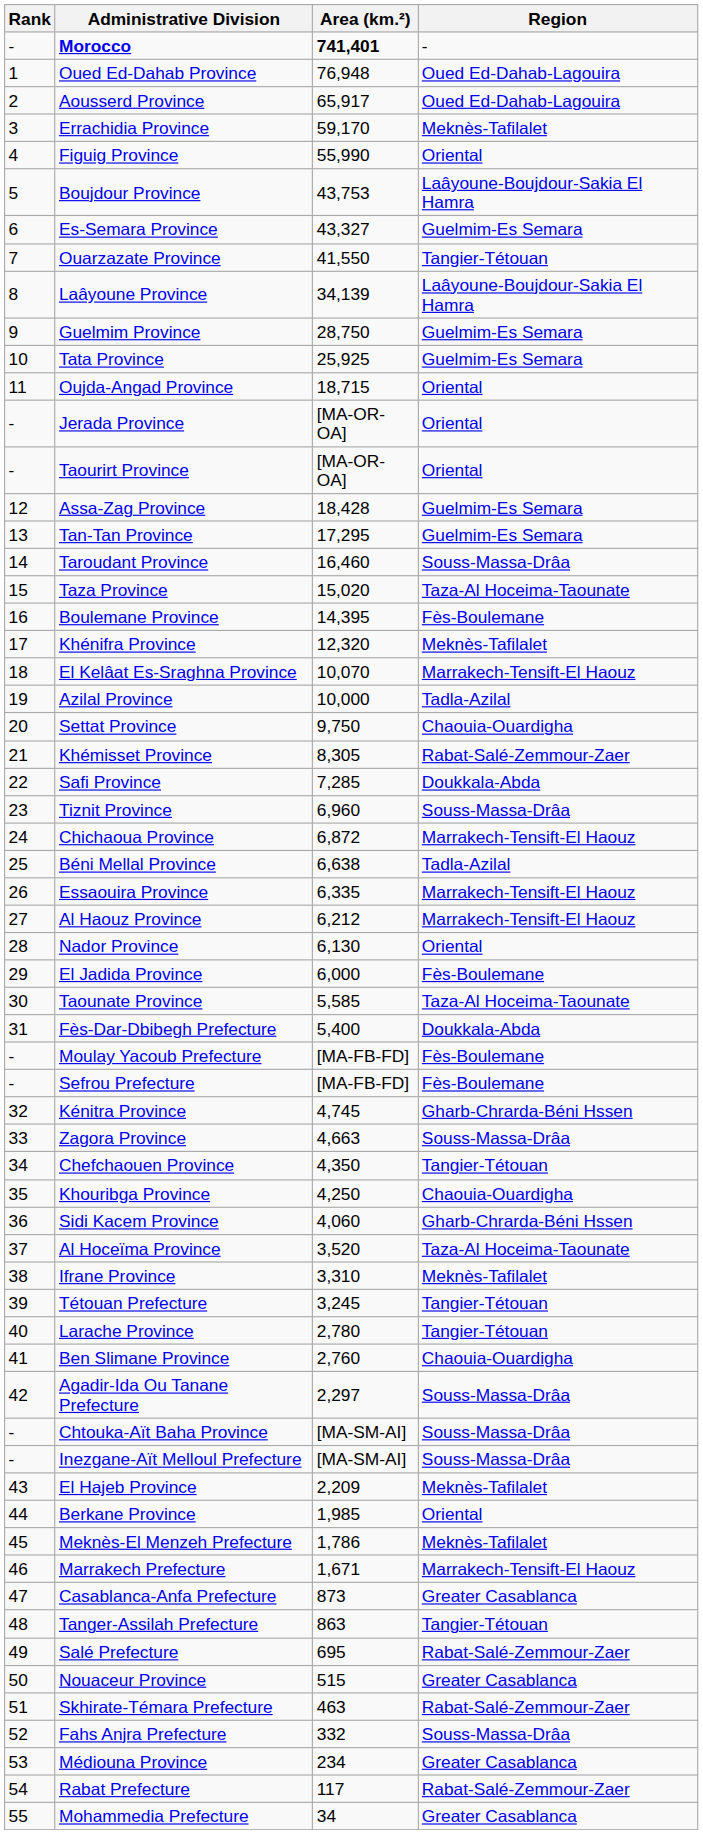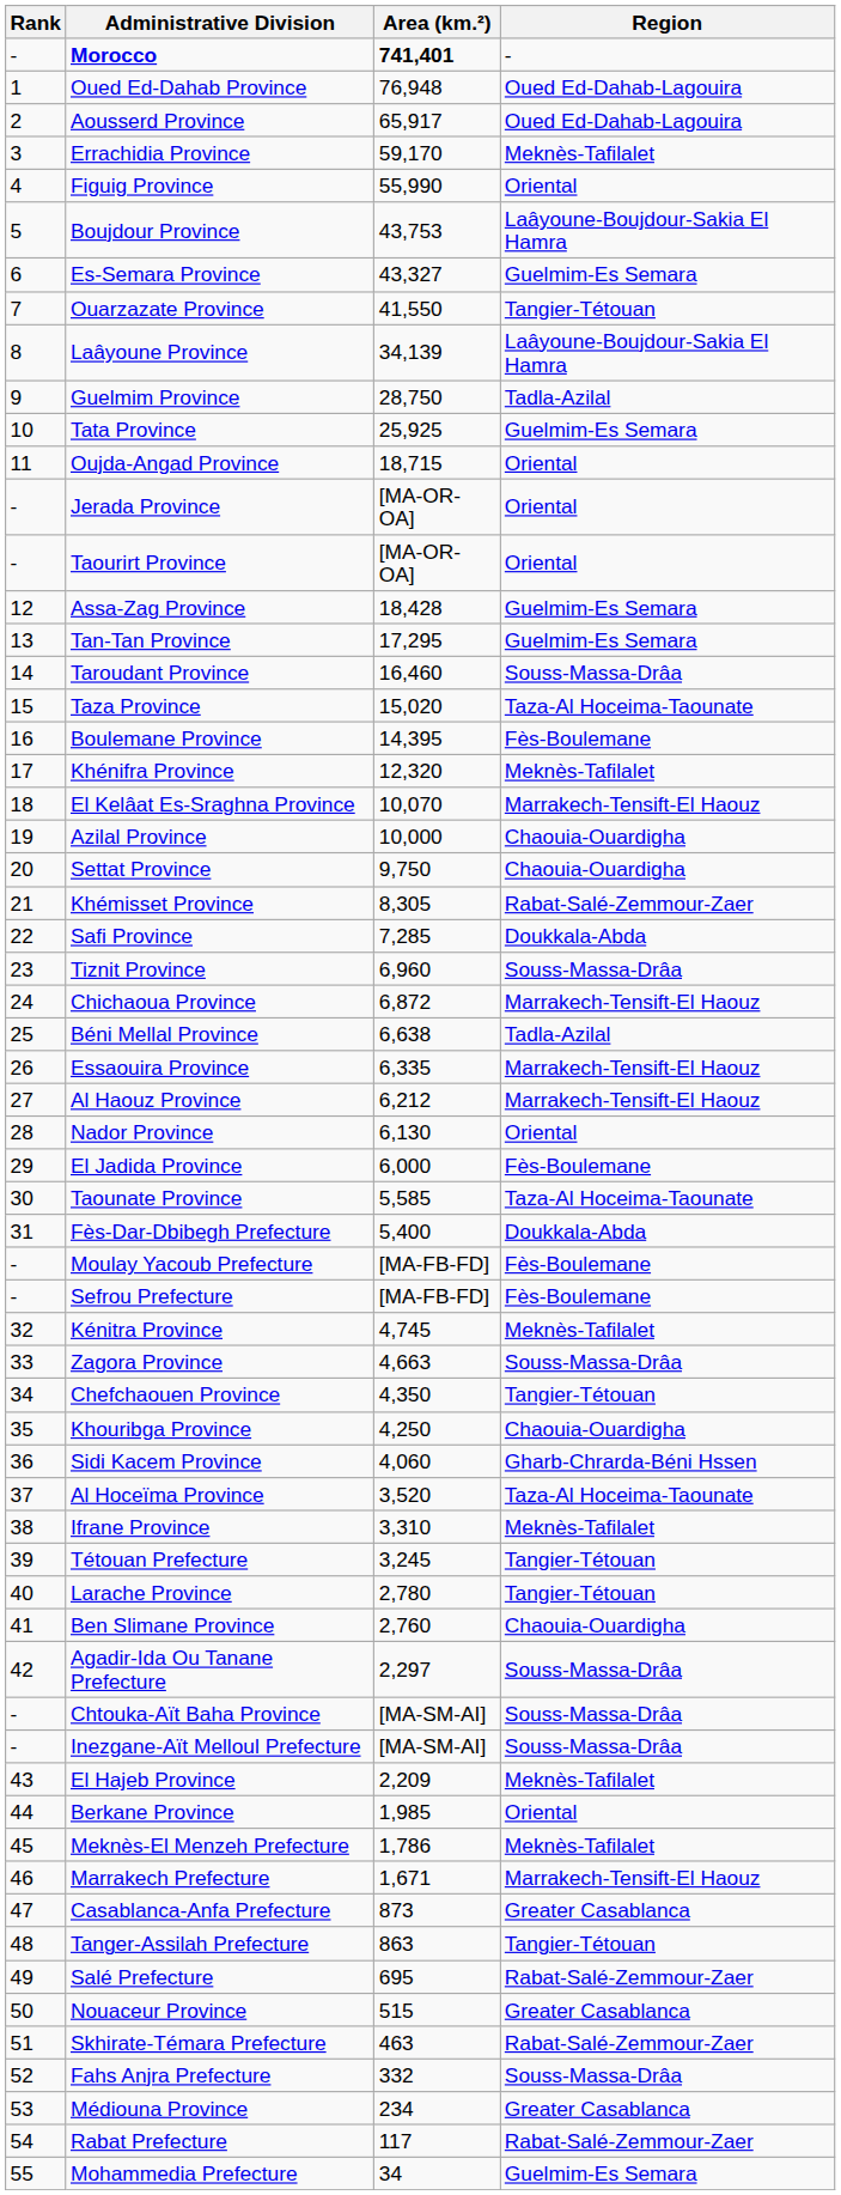Guelmim Province | Region: Guelmim-Es Semara -> Tadla-Azilal
Azilal Province | Region: Tadla-Azilal -> Chaouia-Ouardigha
Kénitra Province | Region: Gharb-Chrarda-Béni Hssen -> Meknès-Tafilalet
Mohammedia Prefecture | Region: Greater Casablanca -> Guelmim-Es Semara
